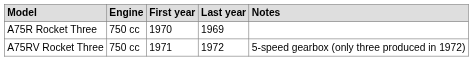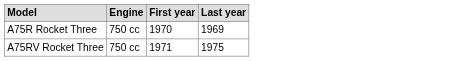- column: Notes | 5-speed gearbox (only three produced in 1972)
A75RV Rocket Three | Last year: 1972 -> 1975
